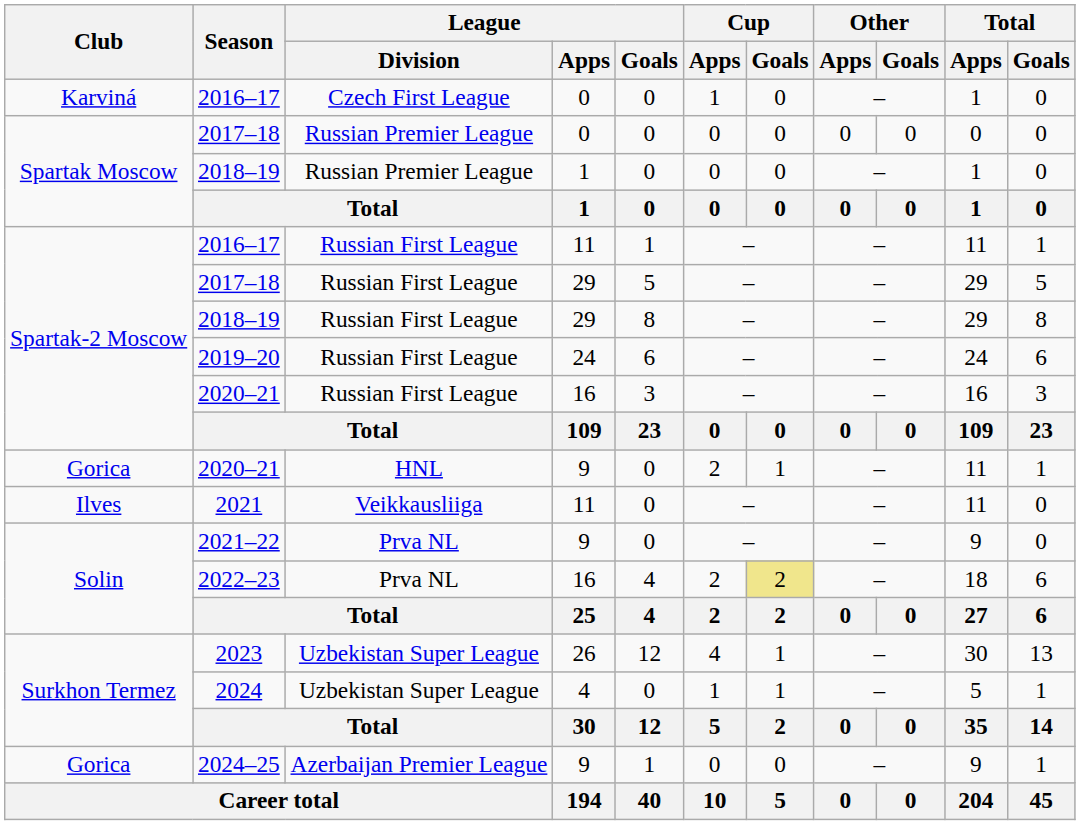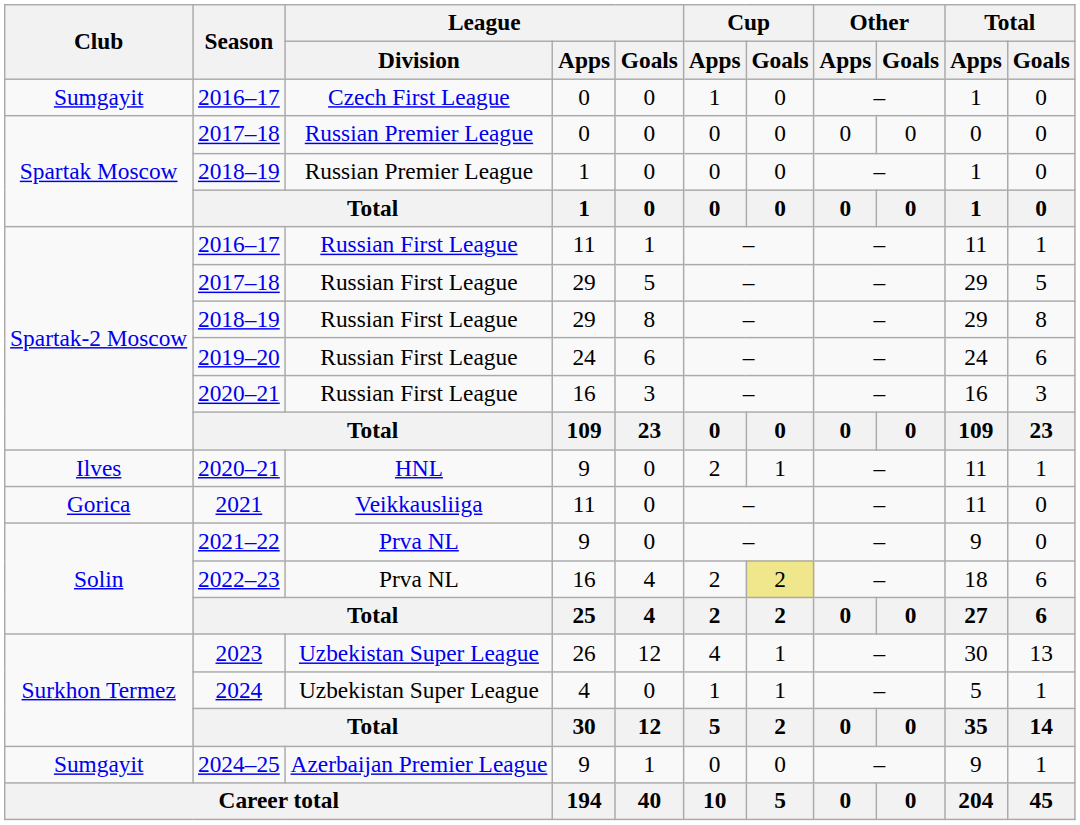2016–17 / 0 | Club: Karviná -> Sumgayit
2020–21 / 9 | Club: Gorica -> Ilves
2021 | Club: Ilves -> Gorica
2024–25 | Club: Gorica -> Sumgayit
